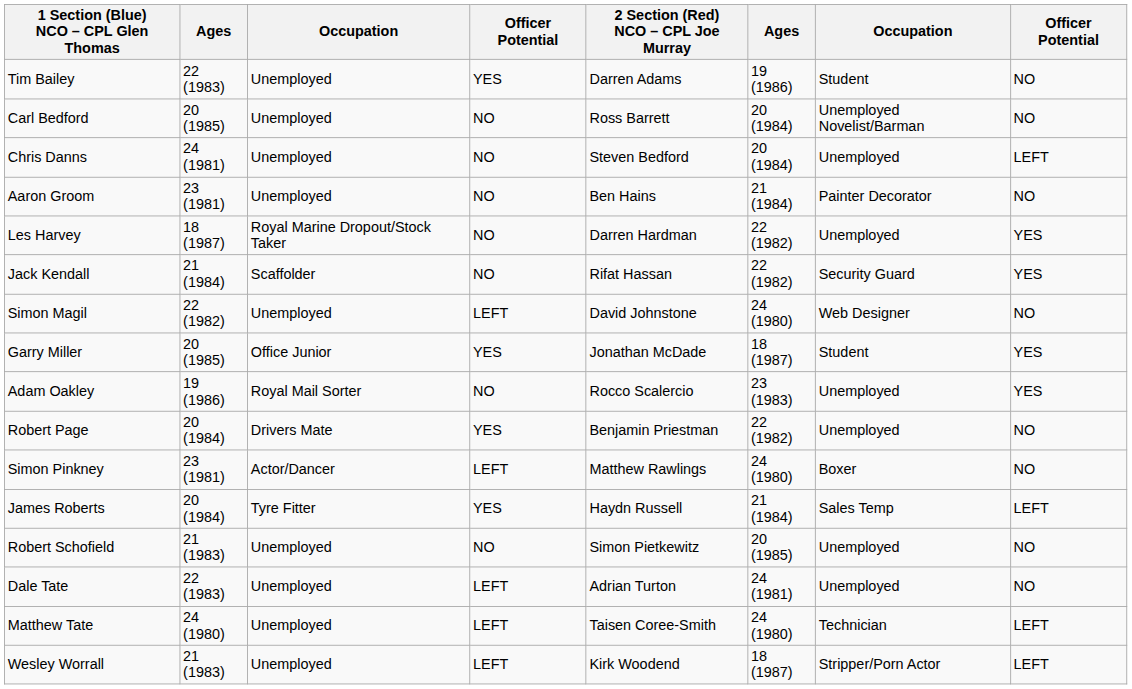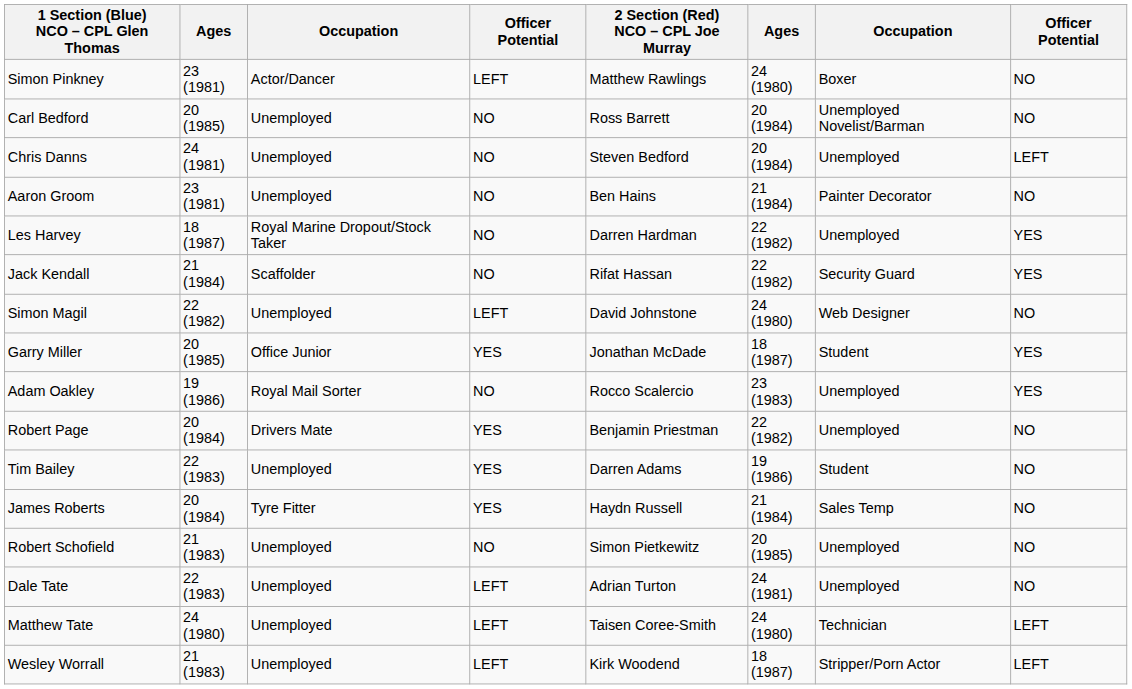rows swapped: Tim Bailey <-> Simon Pinkney
James Roberts | column 8: LEFT -> NO
